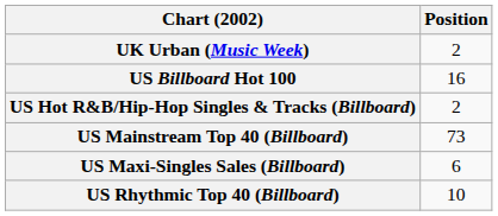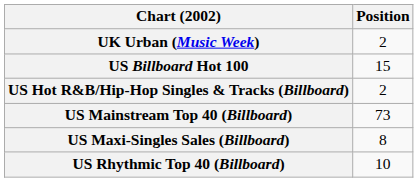US Billboard Hot 100 | Position: 16 -> 15
US Maxi-Singles Sales (Billboard) | Position: 6 -> 8
